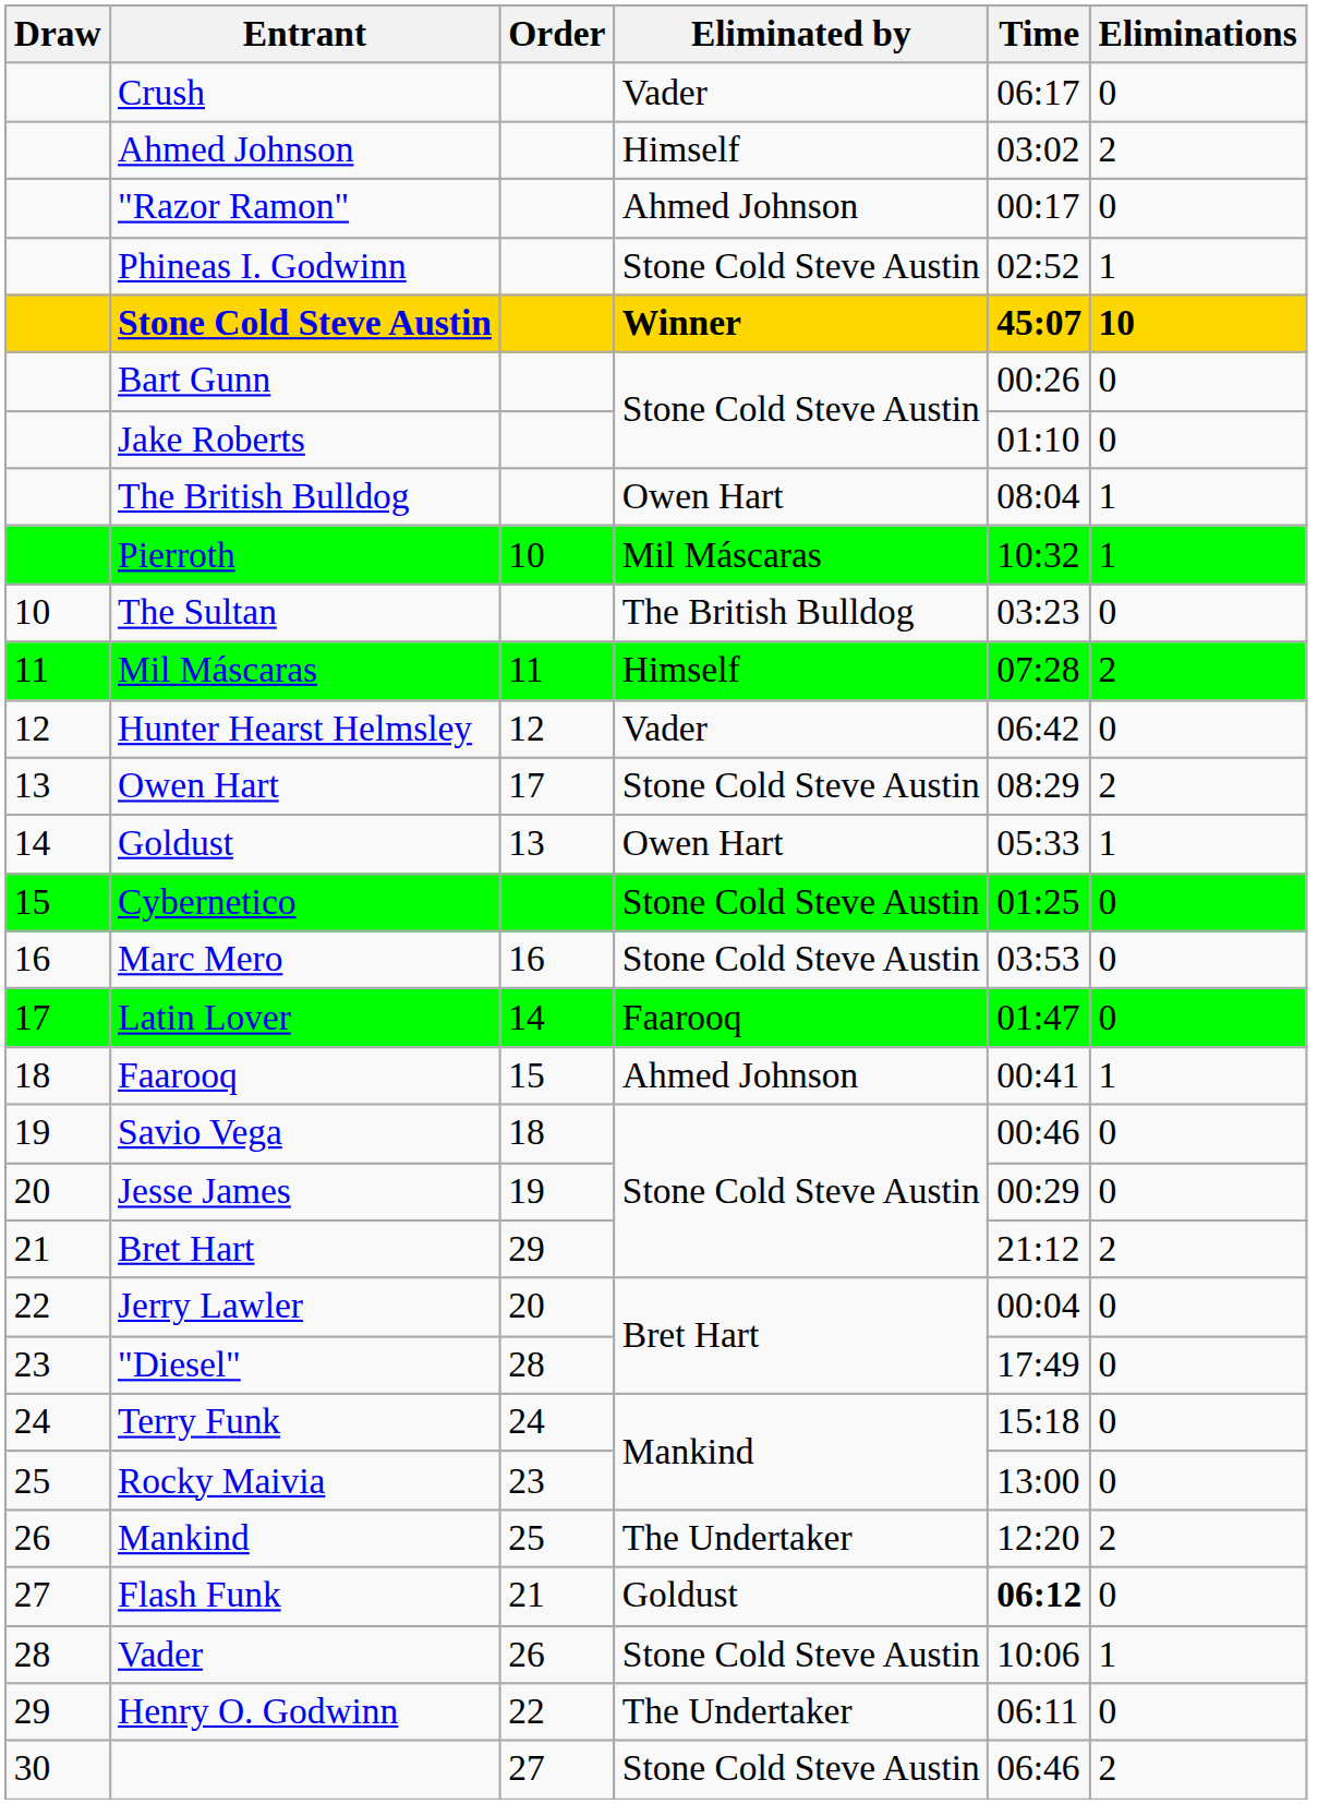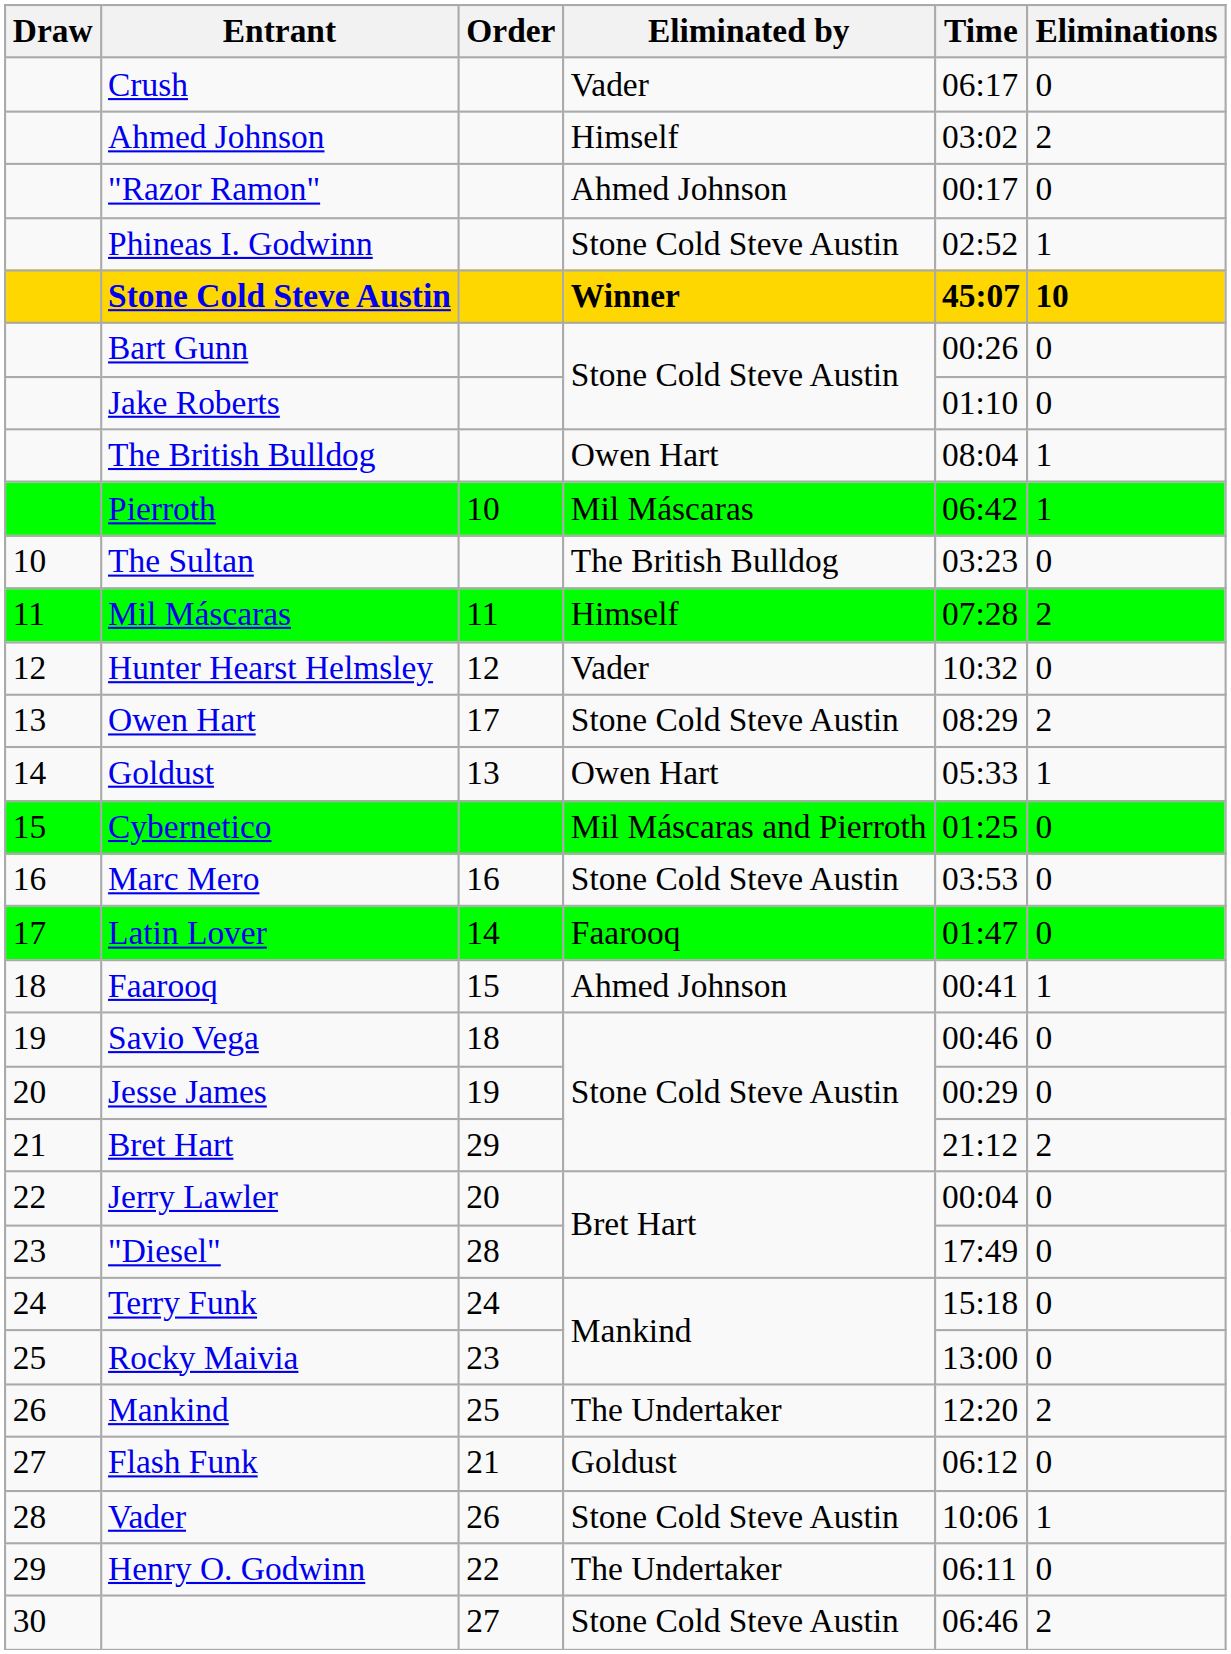Pierroth | Time: 10:32 -> 06:42
Hunter Hearst Helmsley | Time: 06:42 -> 10:32
Cybernetico | Eliminated by: Stone Cold Steve Austin -> Mil Máscaras and Pierroth
Flash Funk | Time: bold -> normal
